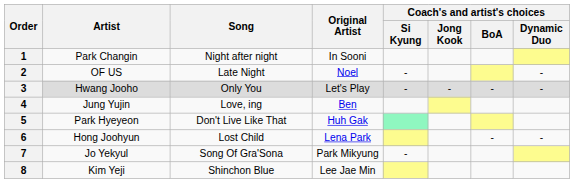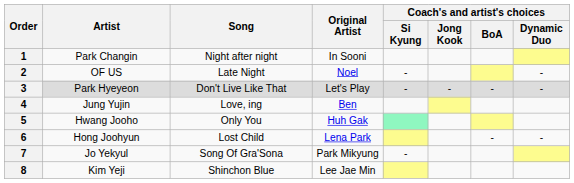3 | Artist: Hwang Jooho -> Park Hyeyeon
3 | Song: Only You -> Don't Live Like That
5 | Artist: Park Hyeyeon -> Hwang Jooho
5 | Song: Don't Live Like That -> Only You
